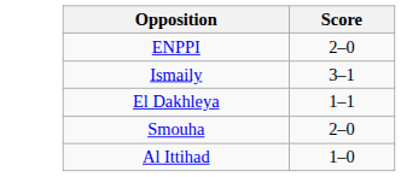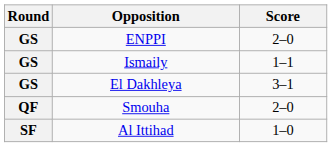+ column: Round | GS | GS | GS | QF | SF
Ismaily | Score: 3–1 -> 1–1
El Dakhleya | Score: 1–1 -> 3–1
